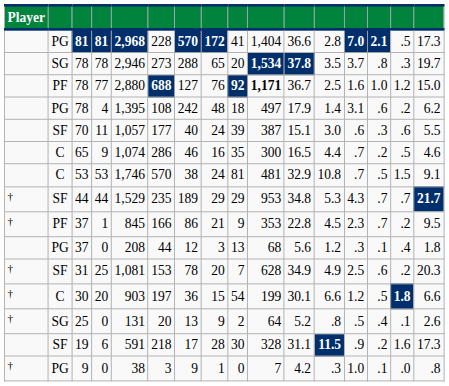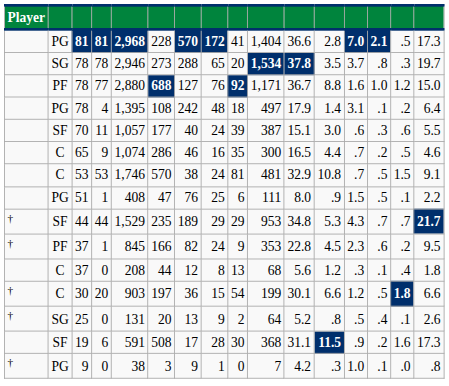78 / 77 | column 10: bold -> normal
78 / 77 | column 12: 2.5 -> 8.8
78 / 4 | column 14: .6 -> .1
78 / 4 | column 16: 6.2 -> 6.4
+ row: PG | 51 | 1 | 408 | 47 | 76 | 25 | 6 | 111 | 8.0 | .9 | 1.5 | .5 | .1 | 2.2
37 / 1 | column 7: 86 -> 82
37 / 1 | column 8: 21 -> 24
37 / 1 | column 14: .7 -> .6
37 / 0 | column 2: PG -> C
37 / 0 | column 8: 3 -> 8
- row: † | SF | 31 | 25 | 1,081 | 153 | 78 | 20 | 7 | 628 | 34.9 | 4.9 | 2.5 | .6 | .2 | 20.3
19 | column 6: 218 -> 508
19 | column 10: 328 -> 368
